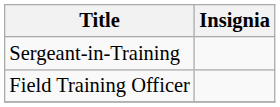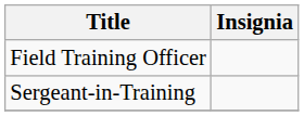rows swapped: Sergeant-in-Training <-> Field Training Officer
